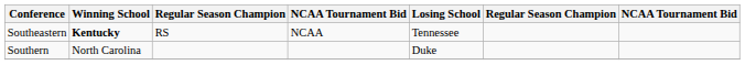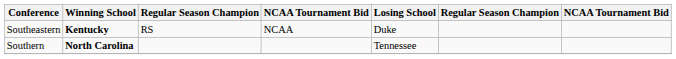Southeastern | Losing School: Tennessee -> Duke
Southern | Winning School: normal -> bold
Southern | Losing School: Duke -> Tennessee
